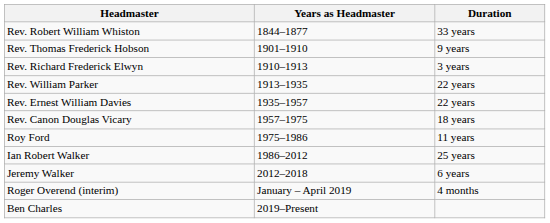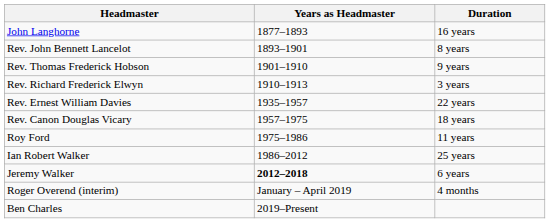- row: Rev. Robert William Whiston | 1844–1877 | 33 years
+ row: John Langhorne | 1877–1893 | 16 years
+ row: Rev. John Bennett Lancelot | 1893–1901 | 8 years
- row: Rev. William Parker | 1913–1935 | 22 years
Jeremy Walker | Years as Headmaster: normal -> bold
